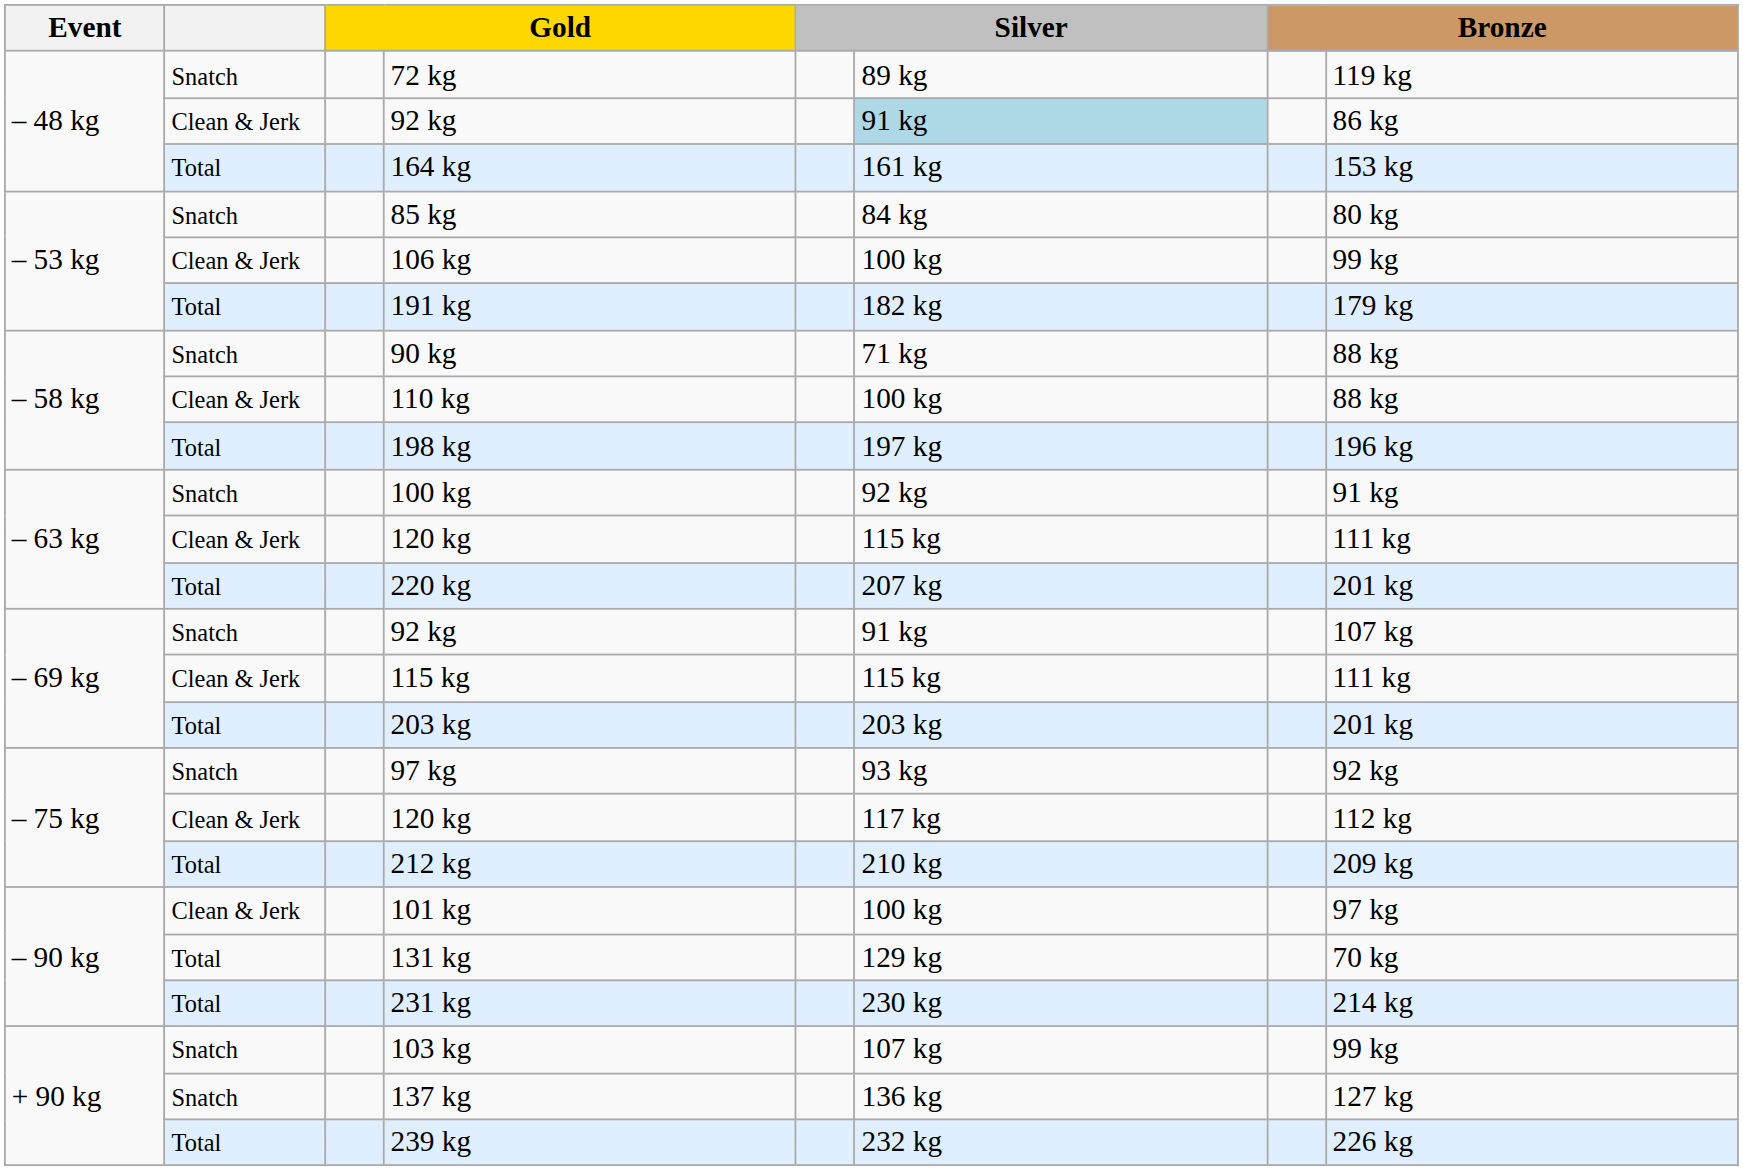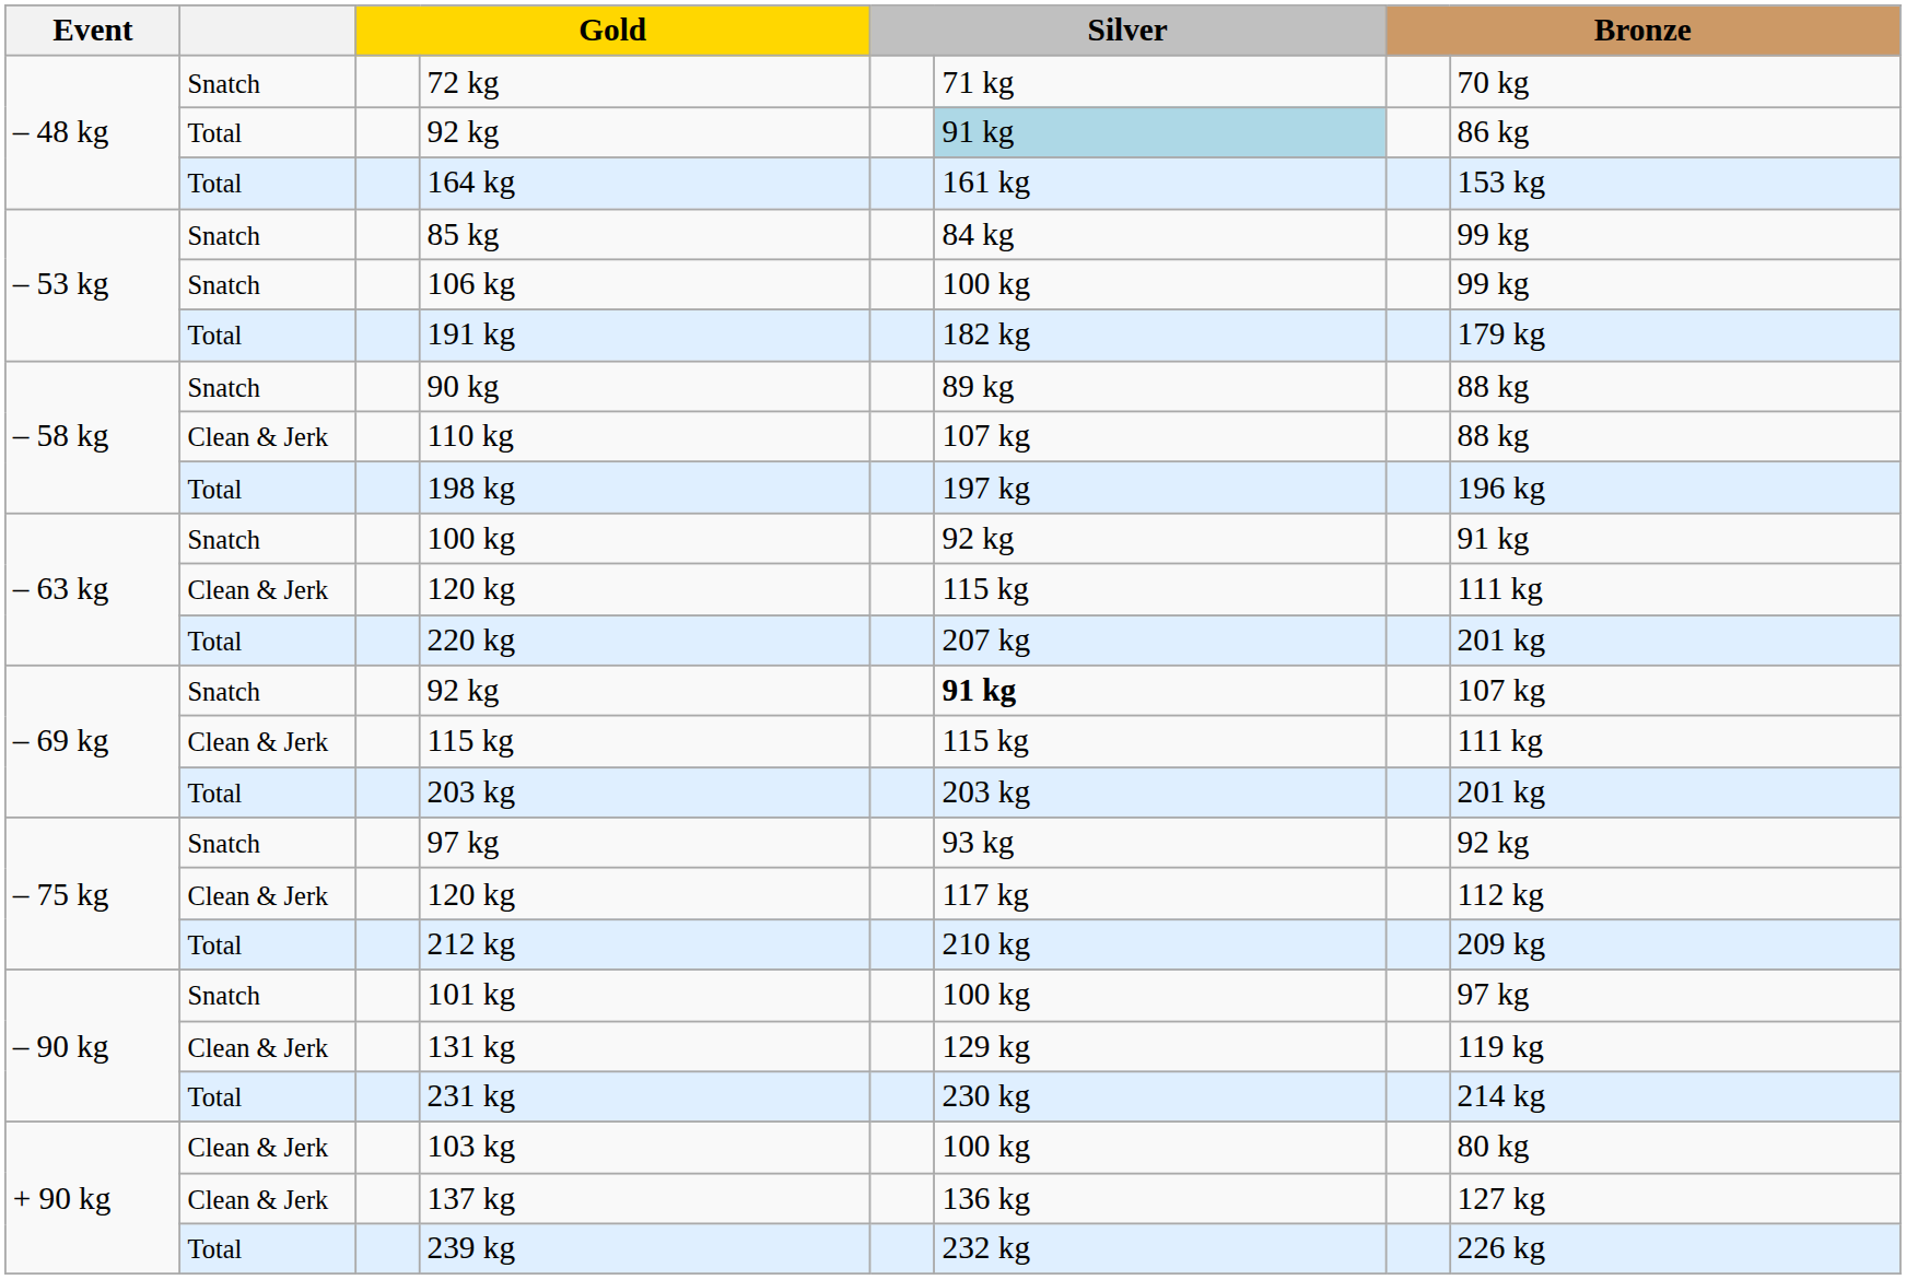72 kg | column 6: 89 kg -> 71 kg
72 kg | column 8: 119 kg -> 70 kg
– 48 kg / 92 kg | column 2: Clean & Jerk -> Total
85 kg | column 8: 80 kg -> 99 kg
106 kg | column 2: Clean & Jerk -> Snatch
90 kg | column 6: 71 kg -> 89 kg
110 kg | column 6: 100 kg -> 107 kg
– 69 kg / 92 kg | column 6: normal -> bold
101 kg | column 2: Clean & Jerk -> Snatch
131 kg | column 2: Total -> Clean & Jerk
131 kg | column 8: 70 kg -> 119 kg
103 kg | column 2: Snatch -> Clean & Jerk
103 kg | column 6: 107 kg -> 100 kg
103 kg | column 8: 99 kg -> 80 kg
137 kg | column 2: Snatch -> Clean & Jerk
